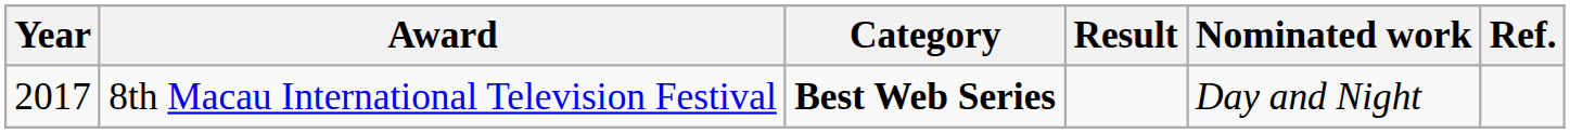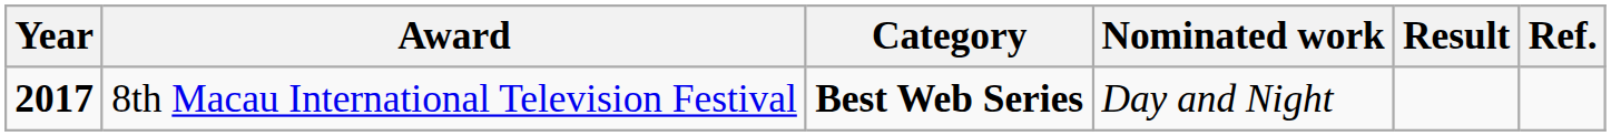columns swapped: Nominated work <-> Result
8th Macau International Television Festival | Year: normal -> bold
